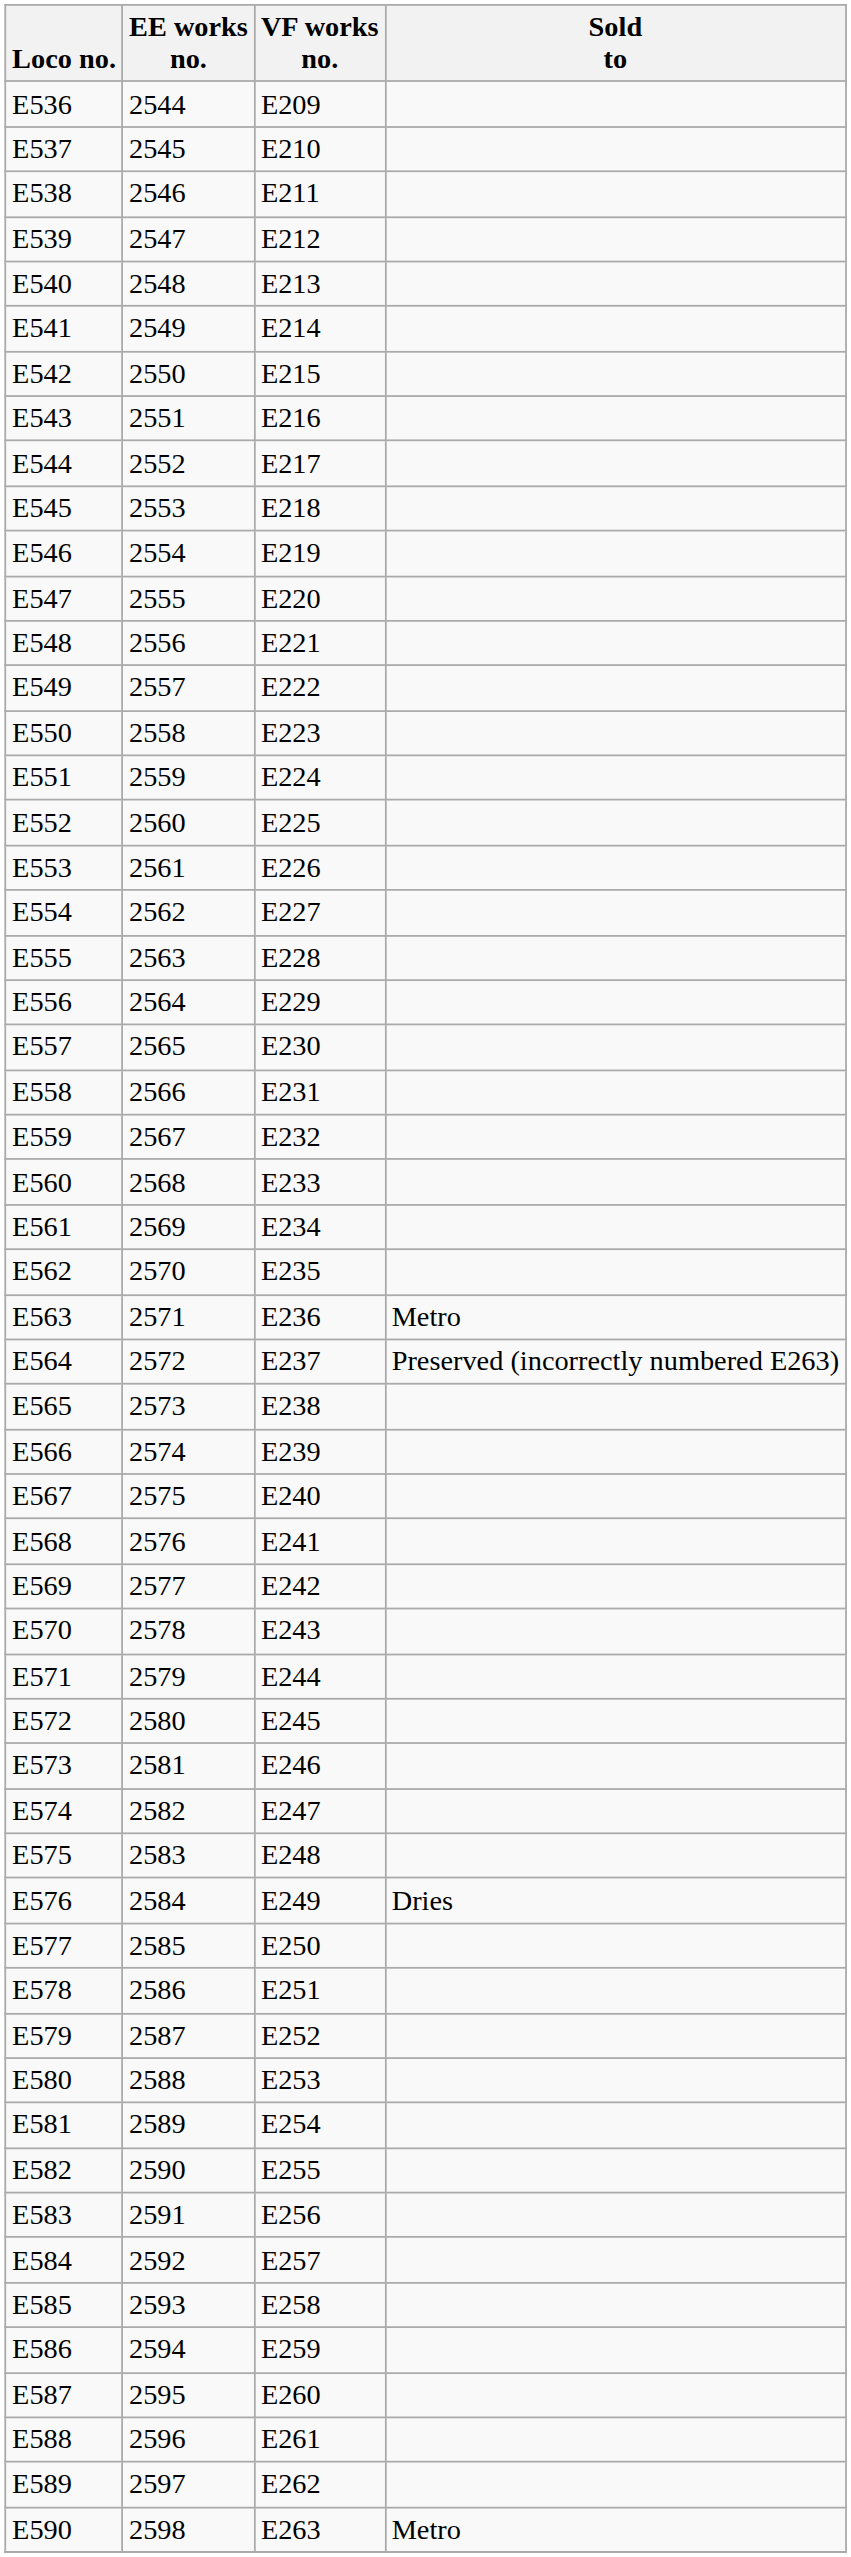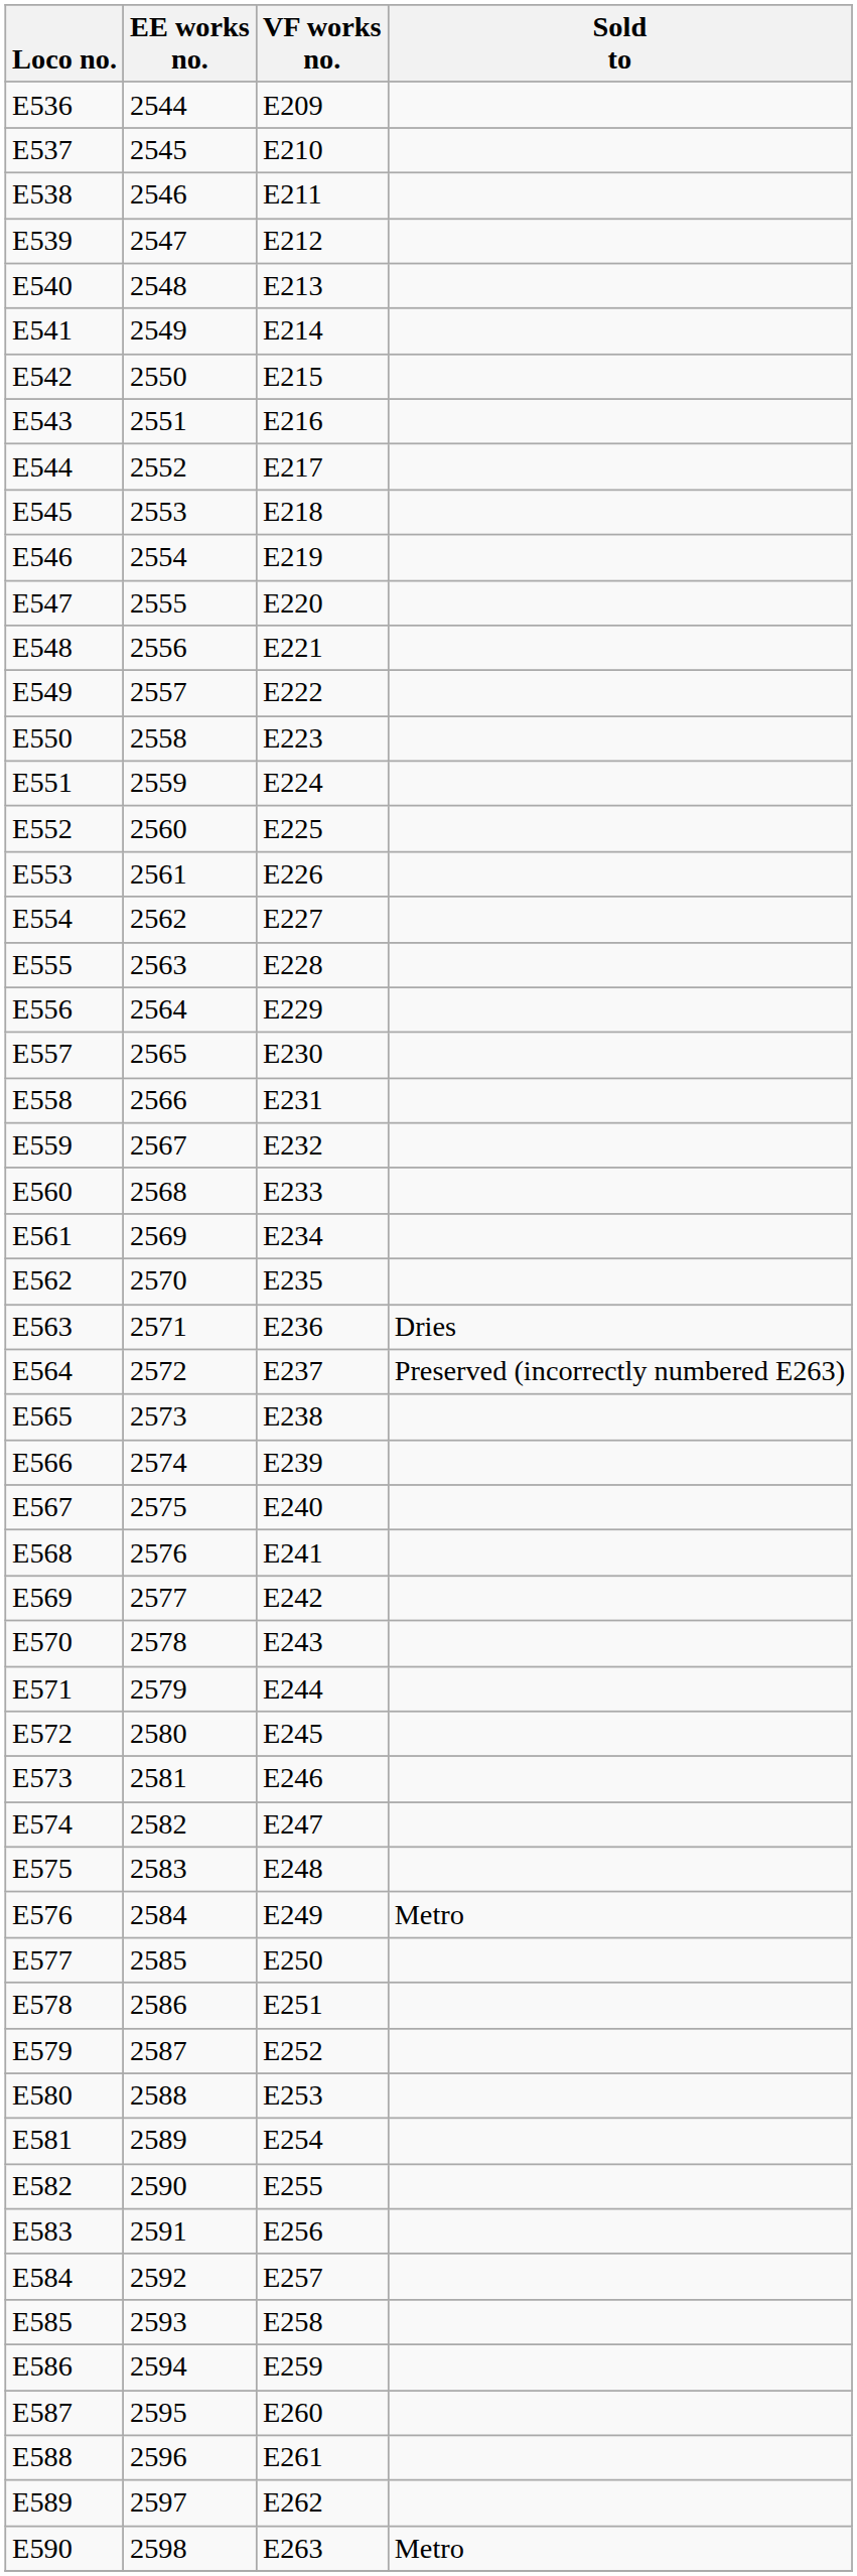E563 | Sold to: Metro -> Dries
E576 | Sold to: Dries -> Metro
